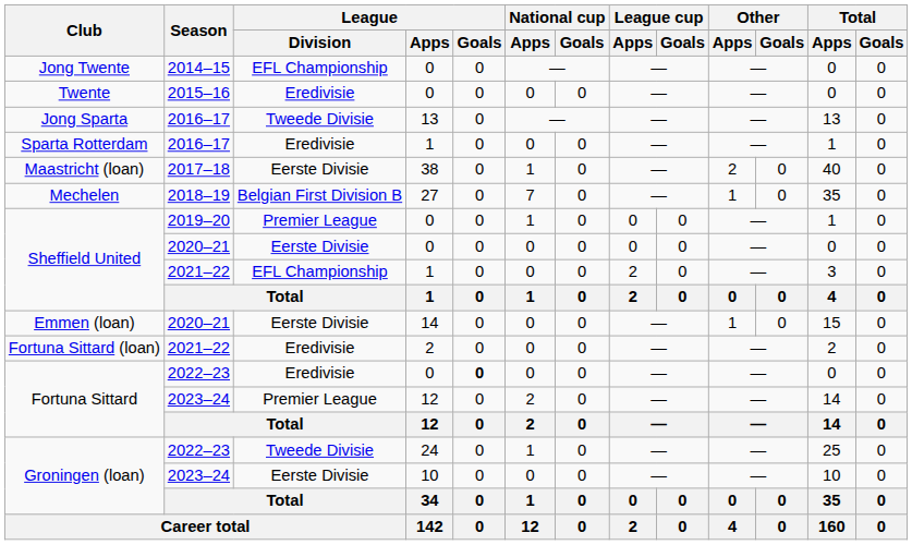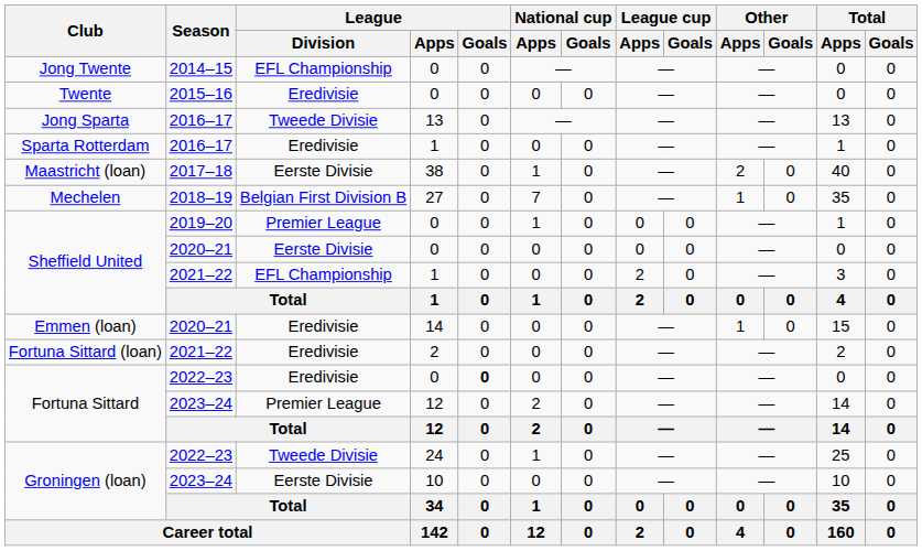Emmen (loan) | League / Division: Eerste Divisie -> Eredivisie
